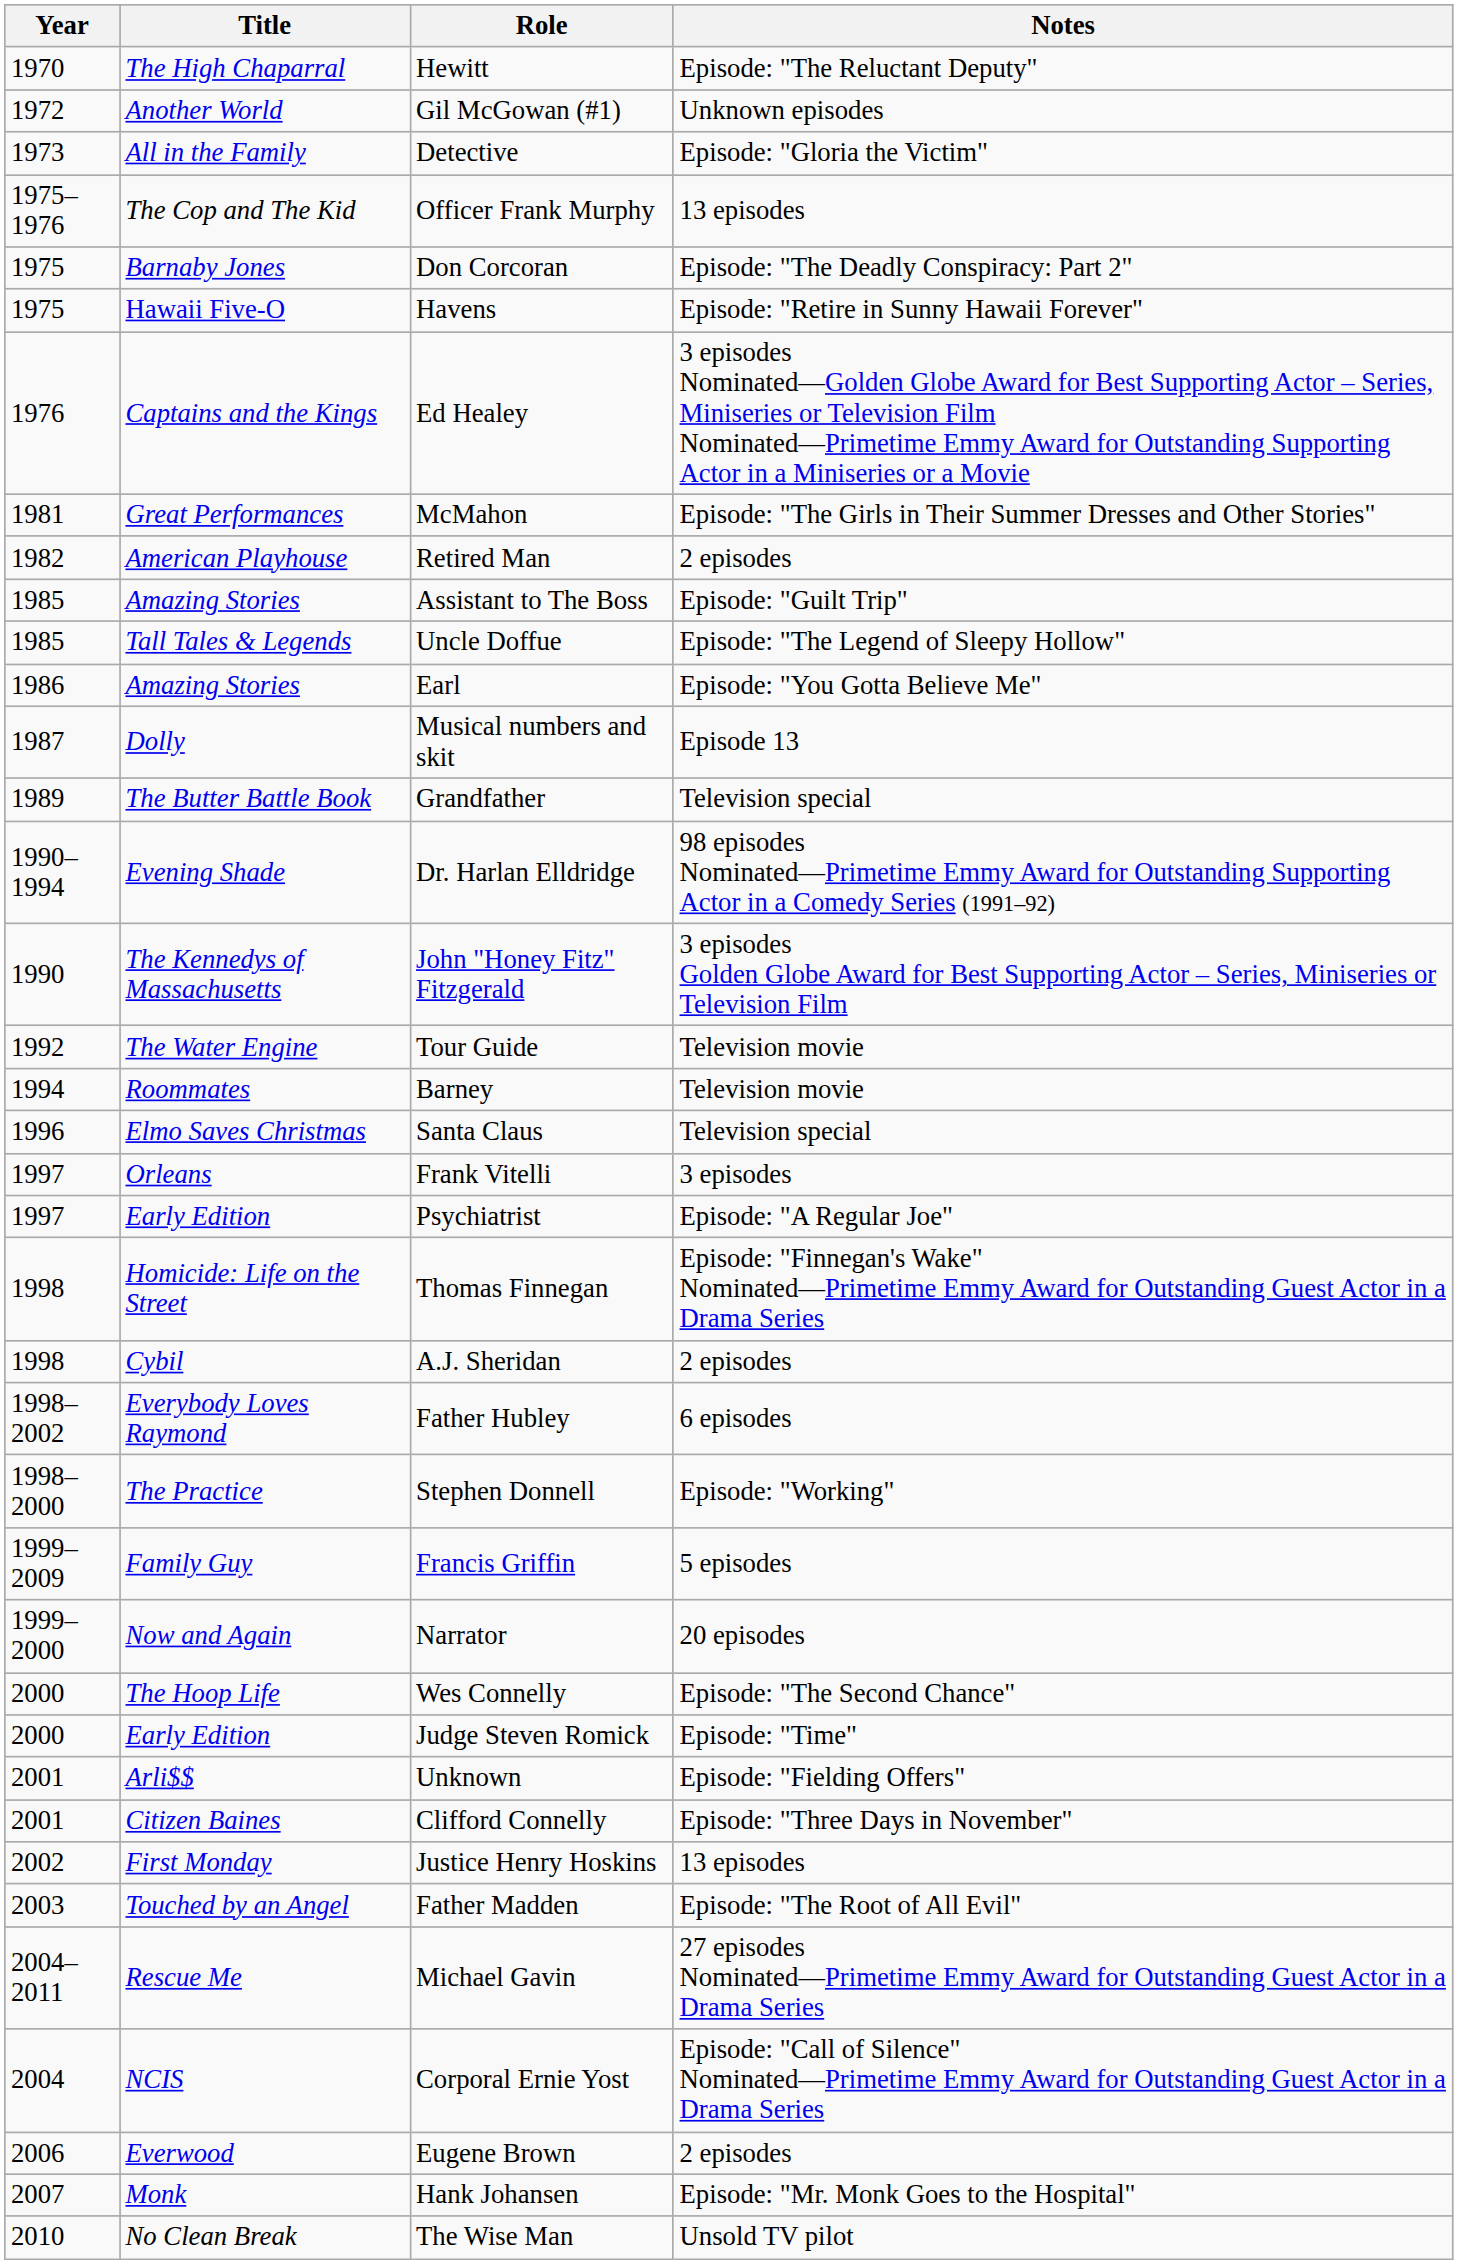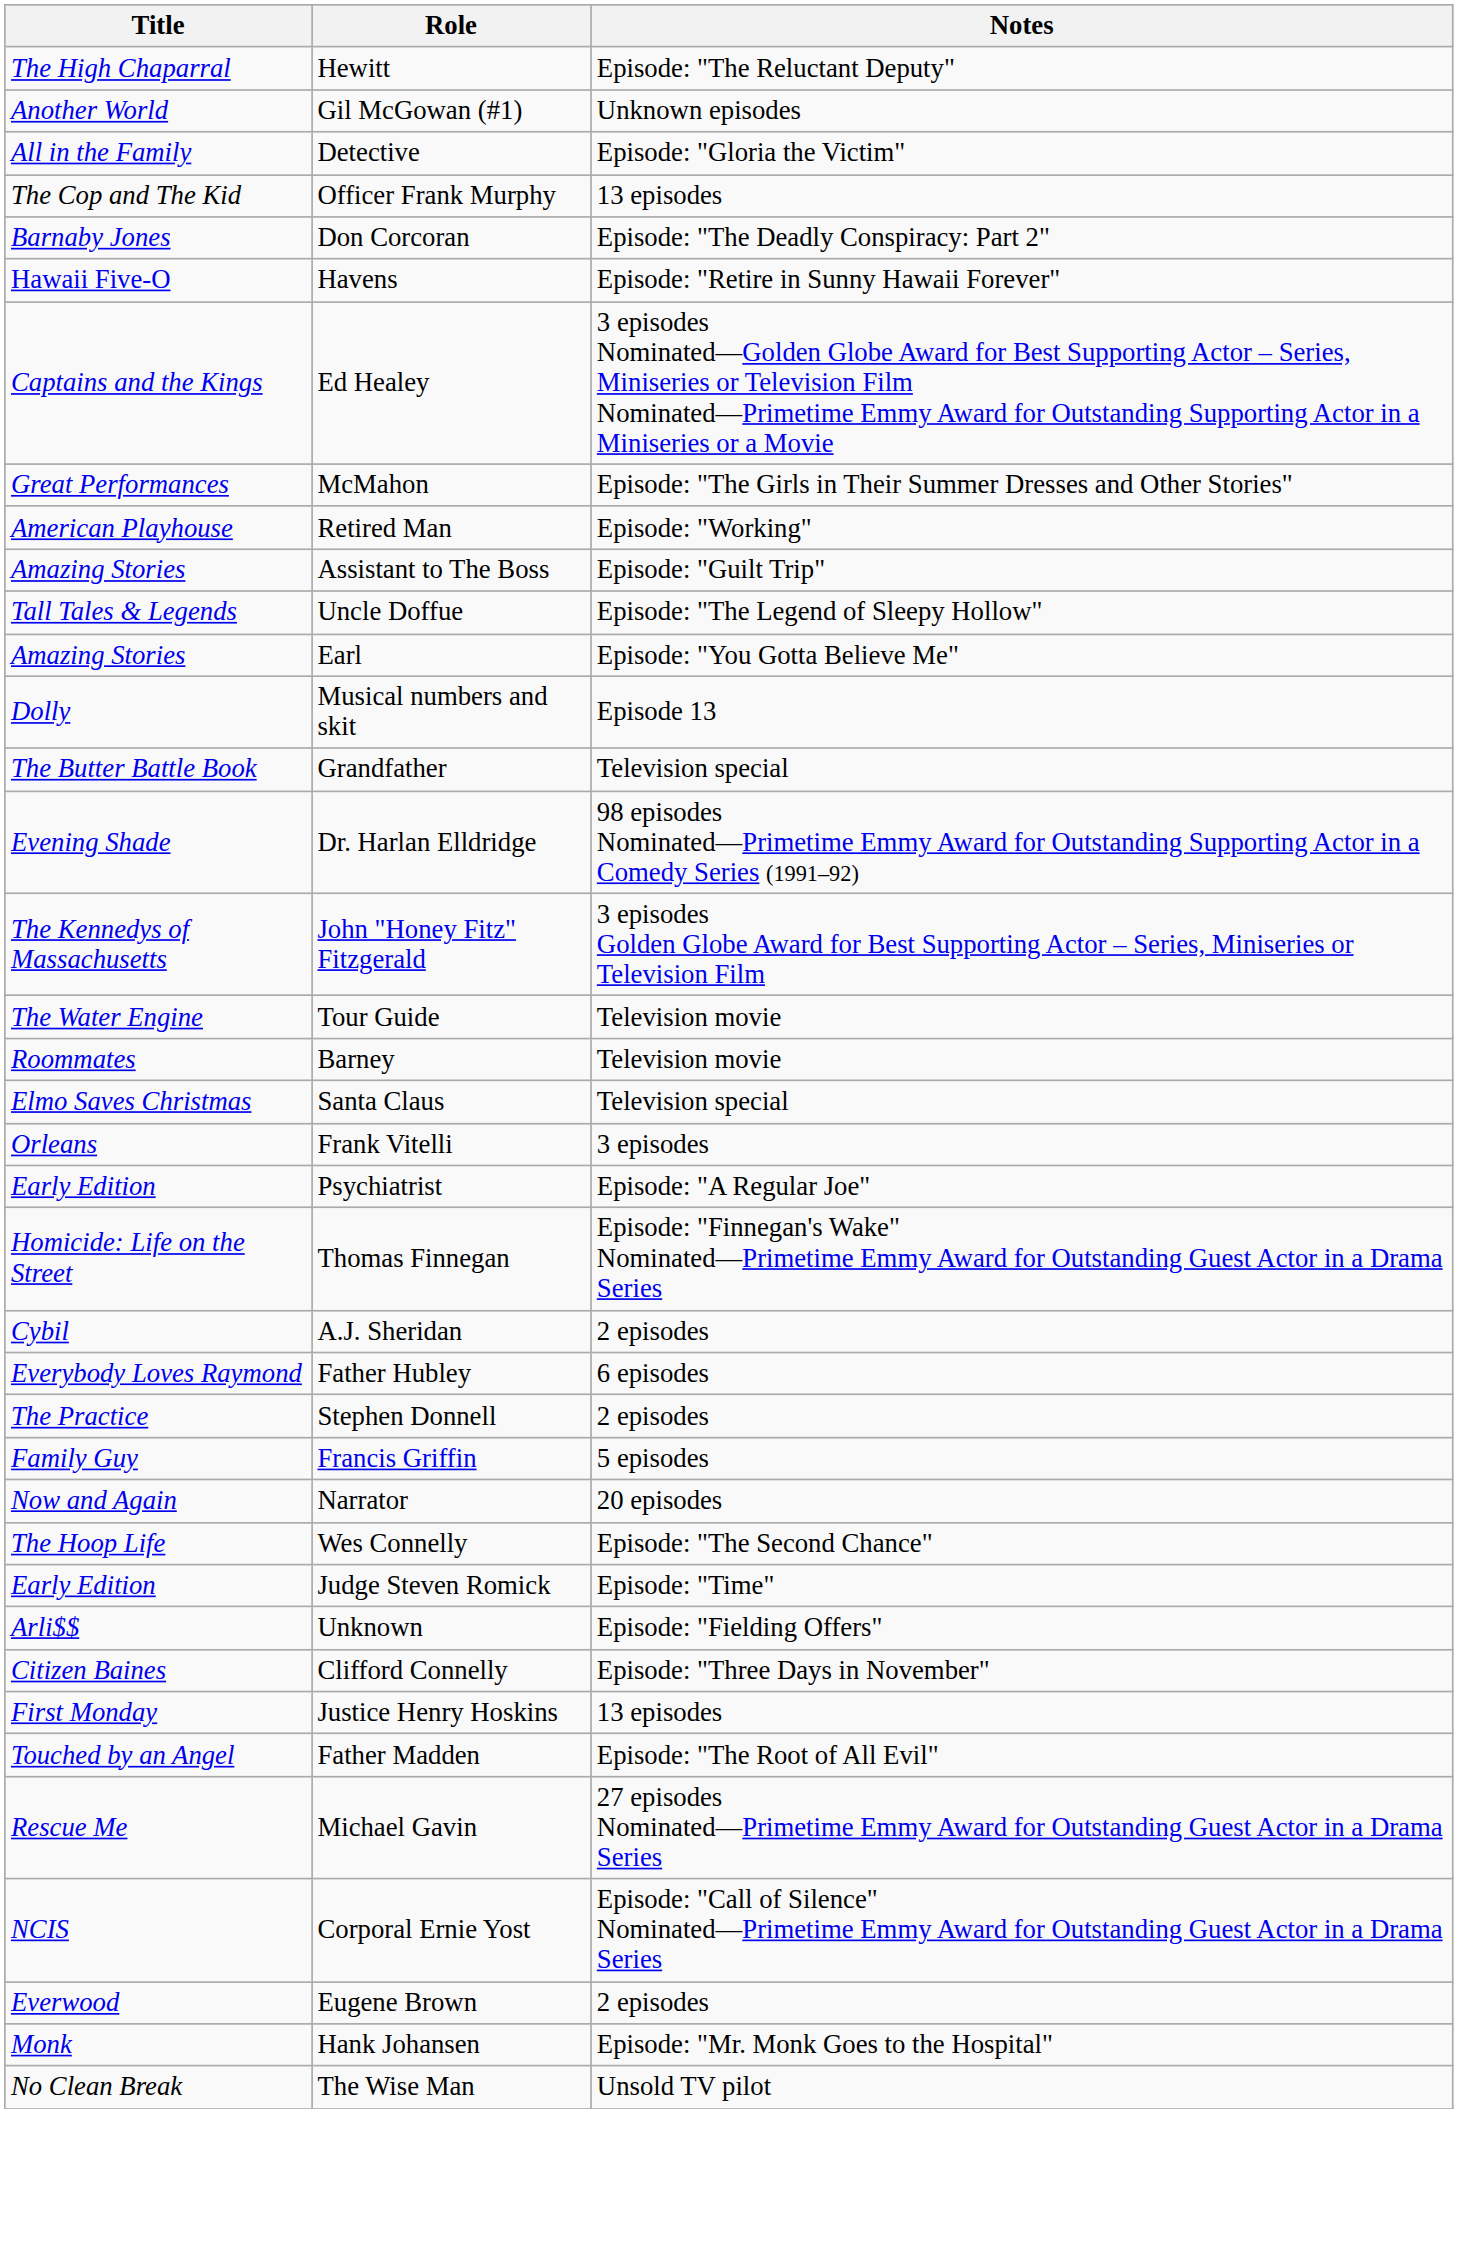- column: Year | 1970 | 1972 | 1973 | 1975–1976 | 1975 | 1975 | 1976 | 1981 | 1982 | 1985 | 1985 | 1986 | 1987 | 1989 | 1990–1994 | 1990 | 1992 | 1994 | 1996 | 1997 | 1997 | 1998 | 1998 | 1998–2002 | 1998–2000 | 1999–2009 | 1999–2000 | 2000 | 2000 | 2001 | 2001 | 2002 | 2003 | 2004–2011 | 2004 | 2006 | 2007 | 2010
Retired Man | Notes: 2 episodes -> Episode: "Working"
Stephen Donnell | Notes: Episode: "Working" -> 2 episodes
